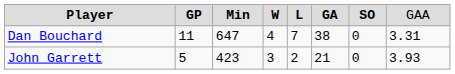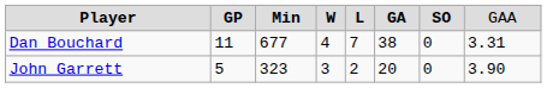Dan Bouchard | column 3: 647 -> 677
John Garrett | column 3: 423 -> 323
John Garrett | column 6: 21 -> 20
John Garrett | column 8: 3.93 -> 3.90
